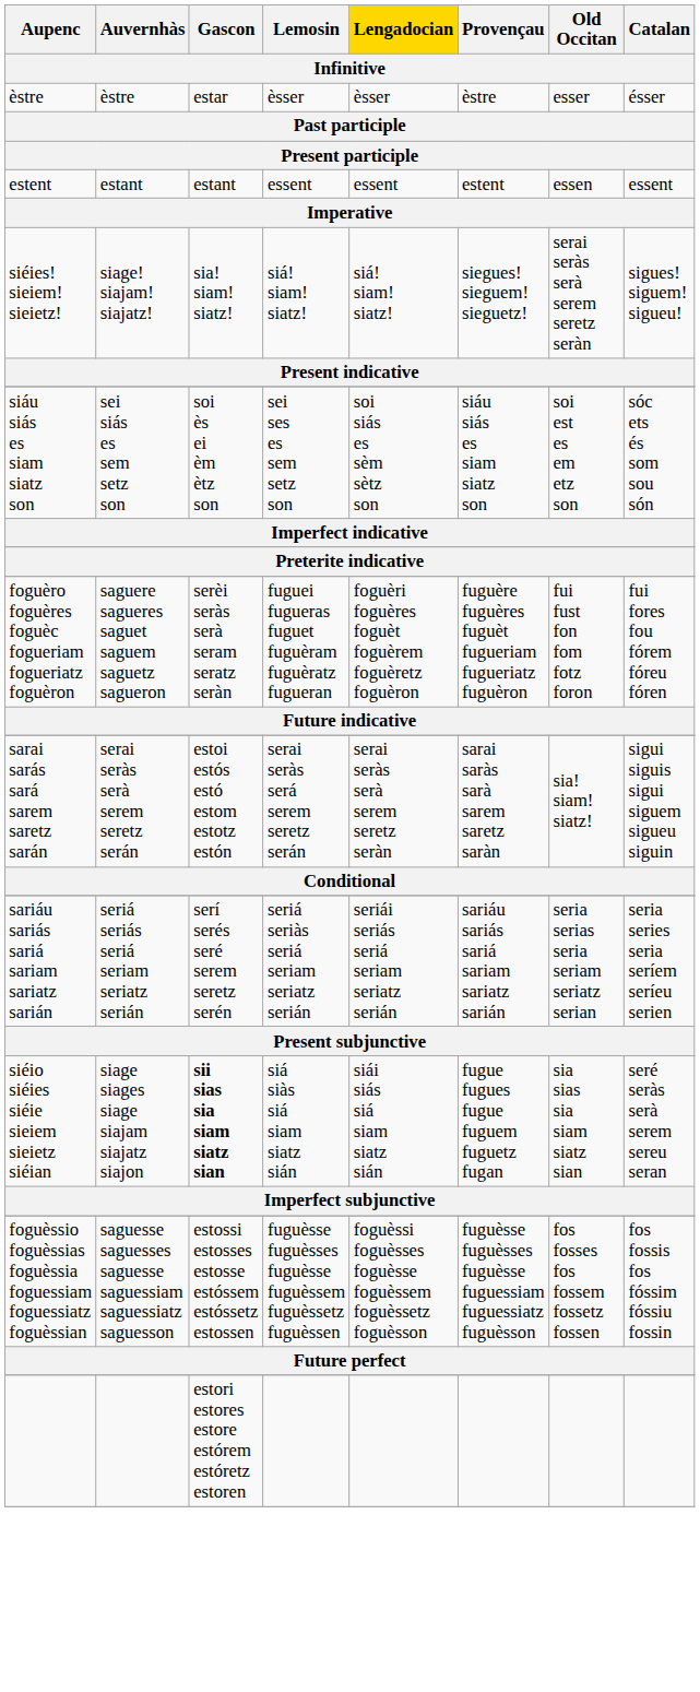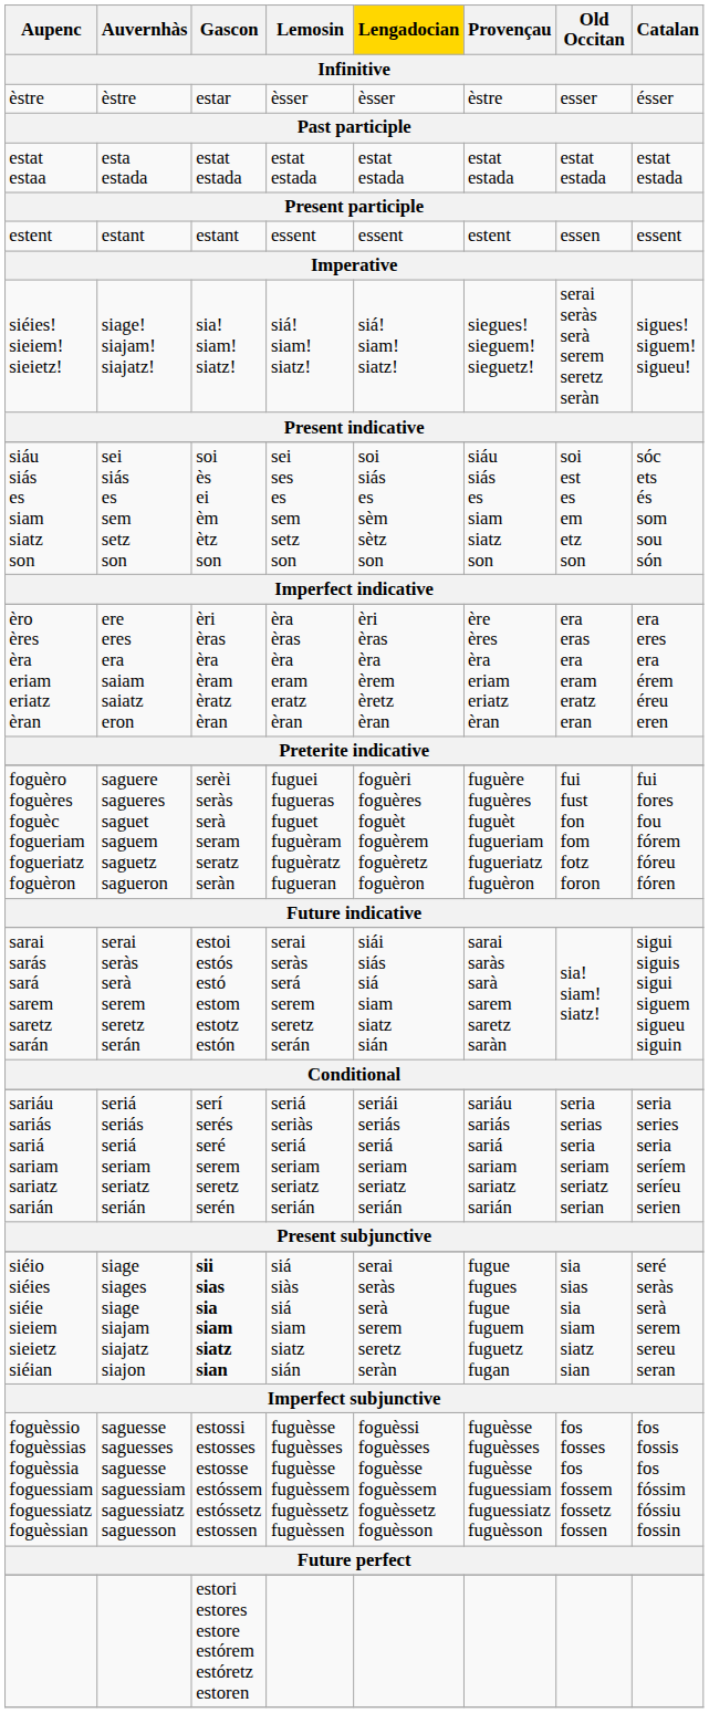+ row: estat estaa | esta estada | estat estada | estat estada | estat estada | estat estada | estat estada | estat estada
+ row: èro ères èra eriam eriatz èran | ere eres era saiam saiatz eron | èri èras èra èram èratz èran | èra èras èra eram eratz èran | èri èras èra èrem èretz èran | ère ères èra eriam eriatz èran | era eras era eram eratz eran | era eres era érem éreu eren
sarai sarás sará sarem saretz sarán | Lengadocian: serai seràs serà serem seretz seràn -> siái siás siá siam siatz sián
siéio siéies siéie sieiem sieietz siéian | Lengadocian: siái siás siá siam siatz sián -> serai seràs serà serem seretz seràn
